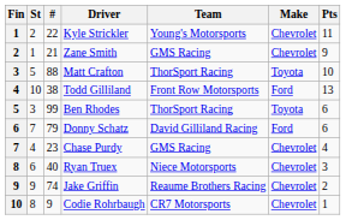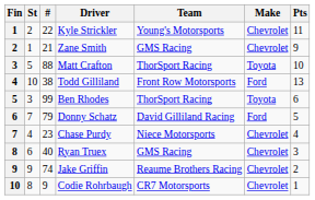Donny Schatz | Pts: 6 -> 5
Chase Purdy | Team: GMS Racing -> Niece Motorsports
Ryan Truex | Team: Niece Motorsports -> GMS Racing
